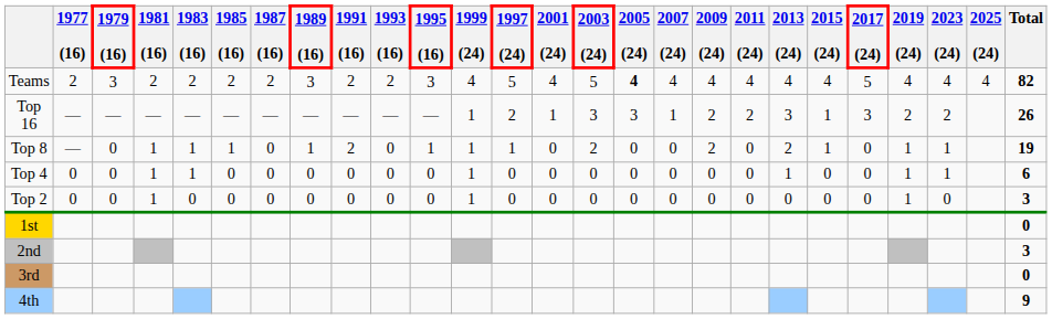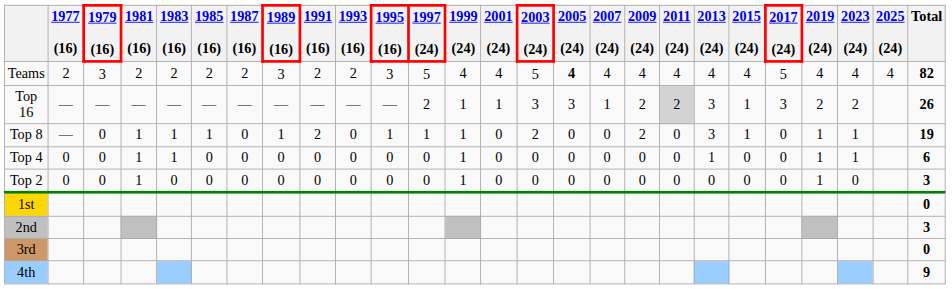columns swapped: 1997 (24) <-> 1999 (24)
Top 16 | 2011 (24): no background -> lightgrey background
Top 8 | 2013 (24): 2 -> 3
